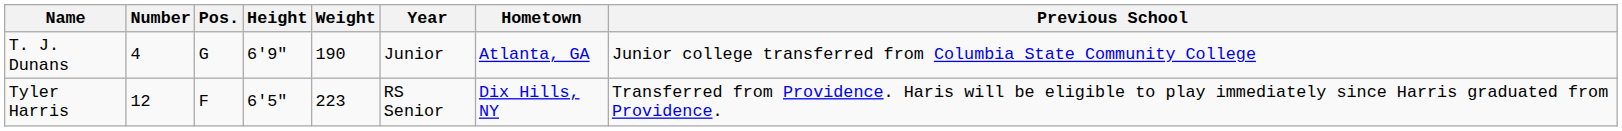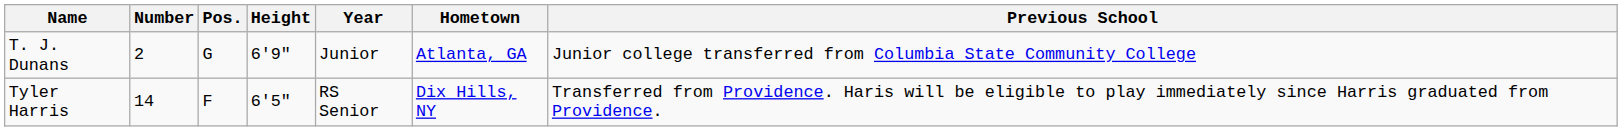- column: Weight | 190 | 223
T. J. Dunans | Number: 4 -> 2
Tyler Harris | Number: 12 -> 14
